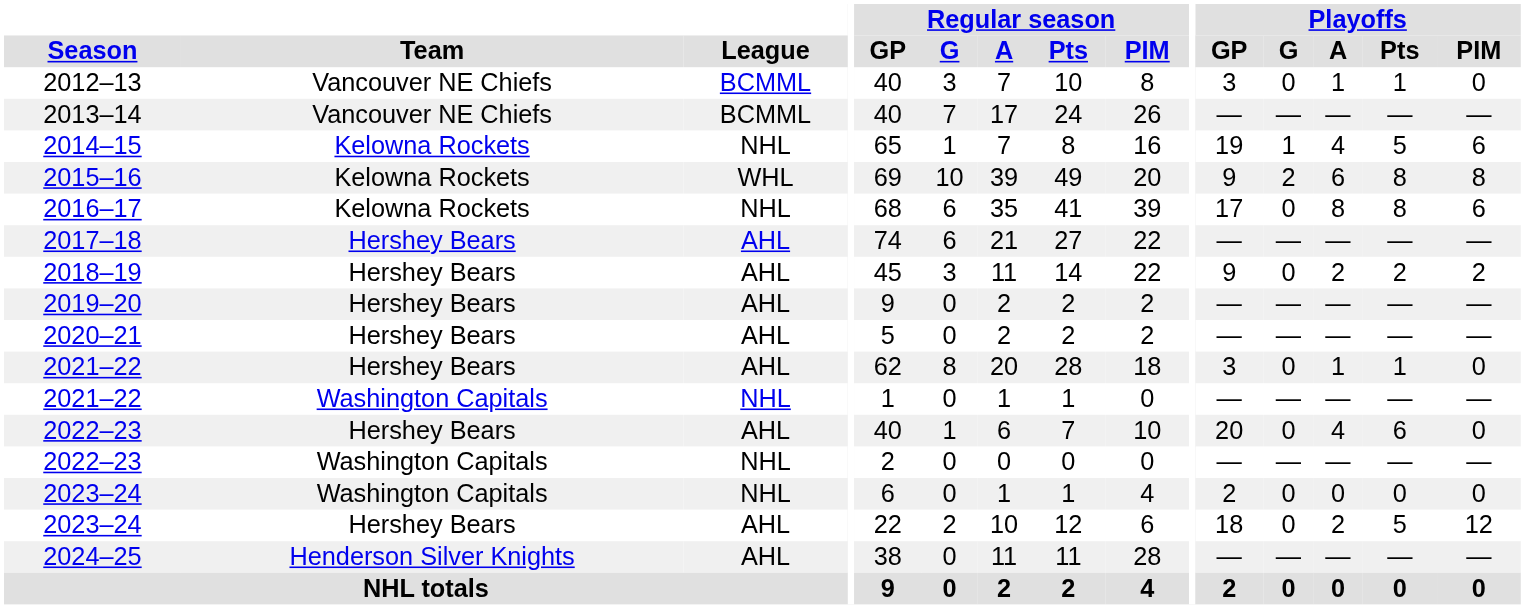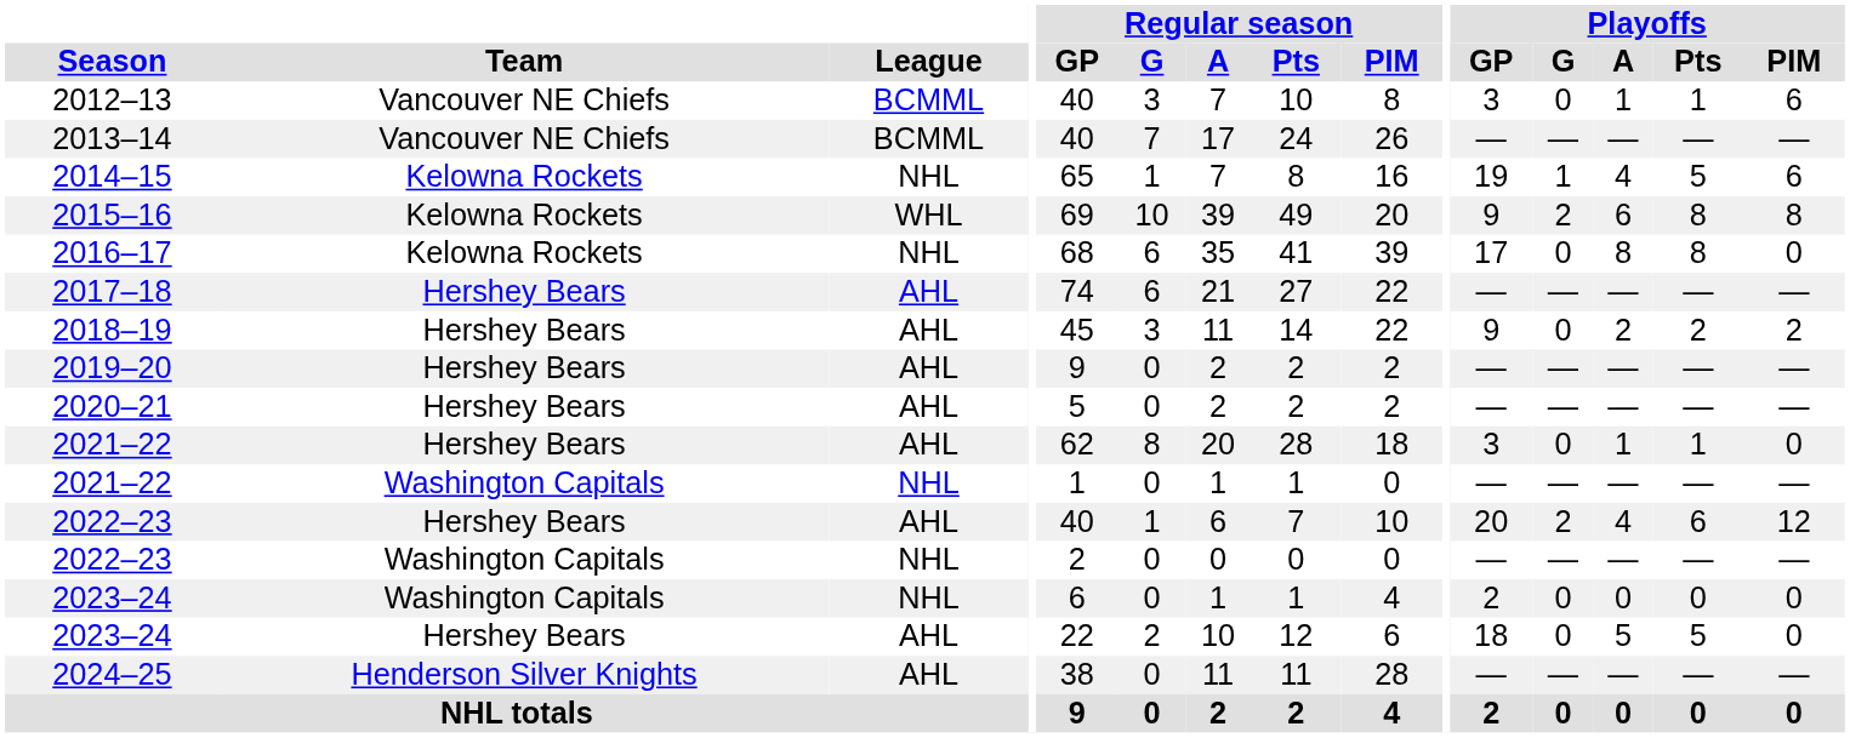2012–13 | Playoffs / PIM: 0 -> 6
2016–17 | Playoffs / PIM: 6 -> 0
2022–23 / Hershey Bears | Playoffs / G: 0 -> 2
2022–23 / Hershey Bears | Playoffs / PIM: 0 -> 12
2023–24 / Hershey Bears | Playoffs / A: 2 -> 5
2023–24 / Hershey Bears | Playoffs / PIM: 12 -> 0
